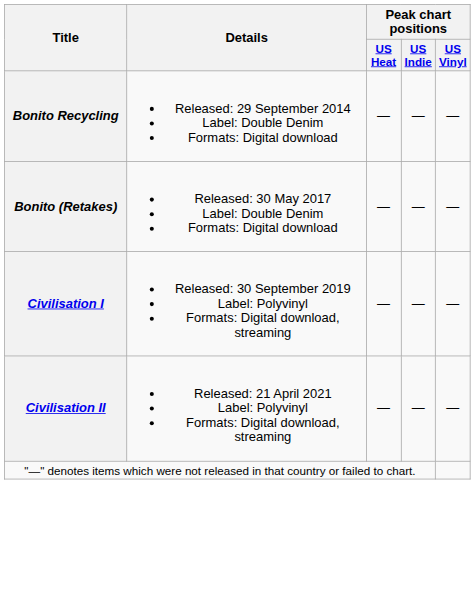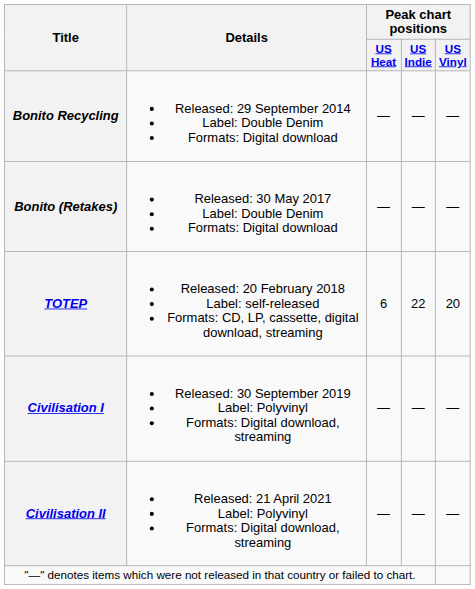+ row: TOTEP | Released: 20 February 2018 Label: self-released Formats: CD, LP, cassette, digital download, streaming | 6 | 22 | 20
